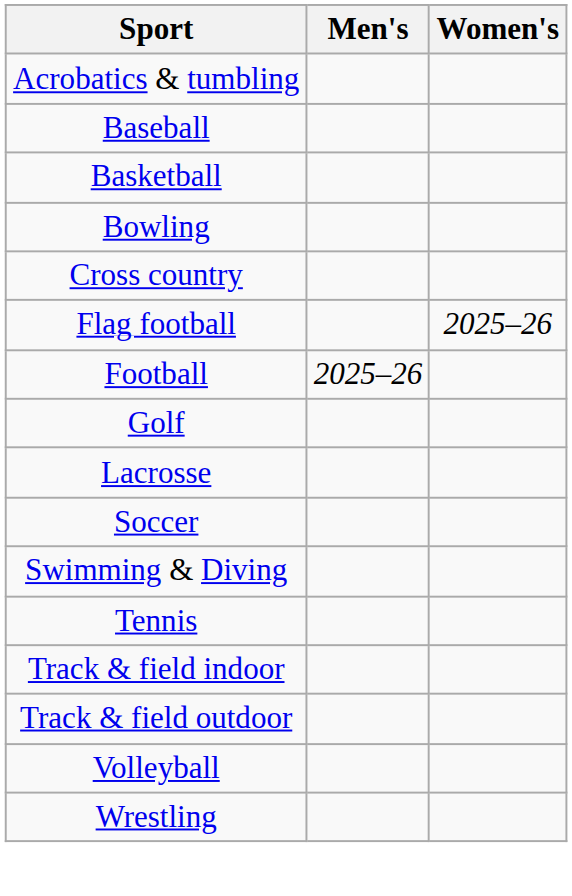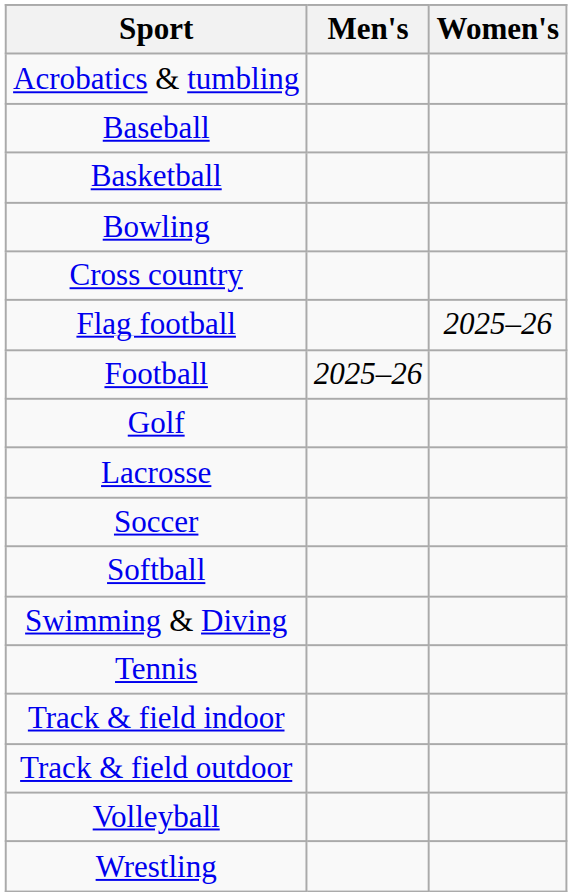+ row: Softball
